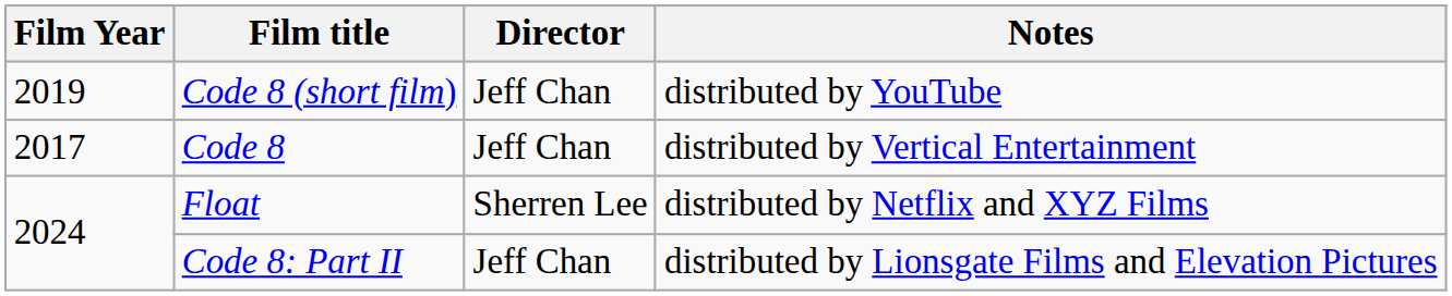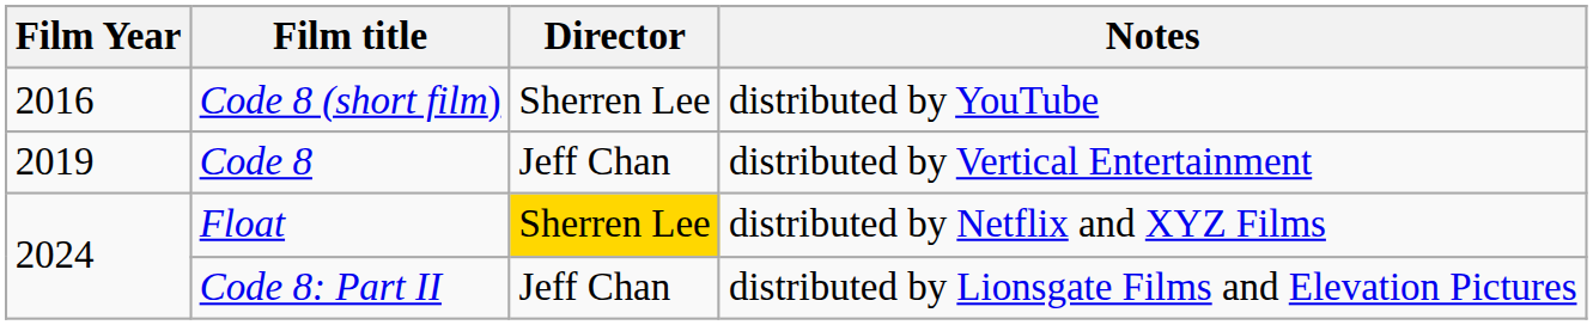Code 8 (short film) | Film Year: 2019 -> 2016
Code 8 (short film) | Director: Jeff Chan -> Sherren Lee
Code 8 | Film Year: 2017 -> 2019
Float | Director: no background -> gold background
